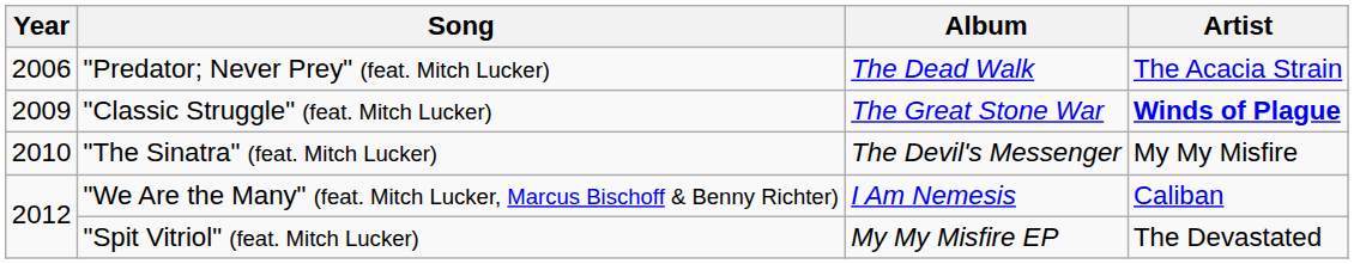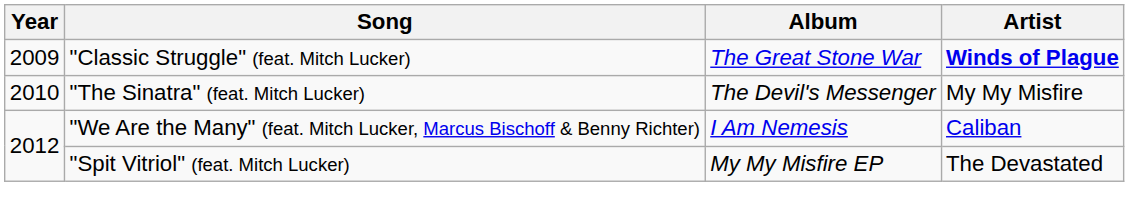- row: 2006 | "Predator; Never Prey" (feat. Mitch Lucker) | The Dead Walk | The Acacia Strain
